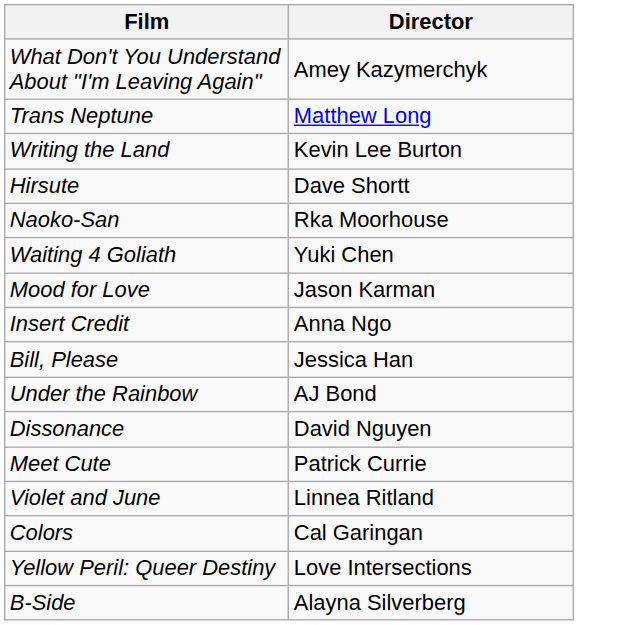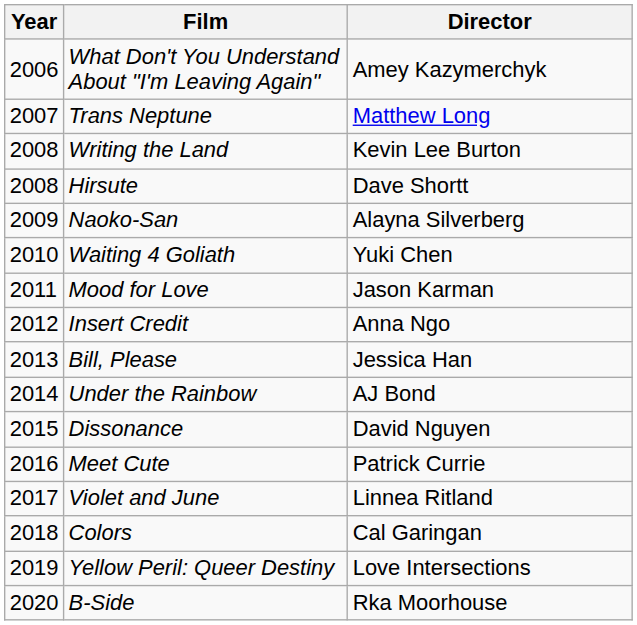+ column: Year | 2006 | 2007 | 2008 | 2008 | 2009 | 2010 | 2011 | 2012 | 2013 | 2014 | 2015 | 2016 | 2017 | 2018 | 2019 | 2020
Naoko-San | Director: Rka Moorhouse -> Alayna Silverberg
B-Side | Director: Alayna Silverberg -> Rka Moorhouse
